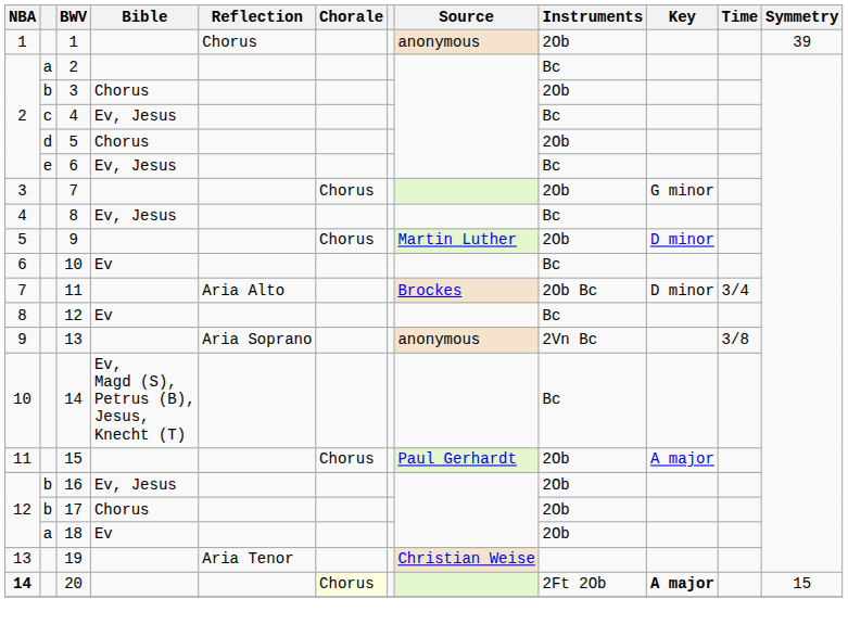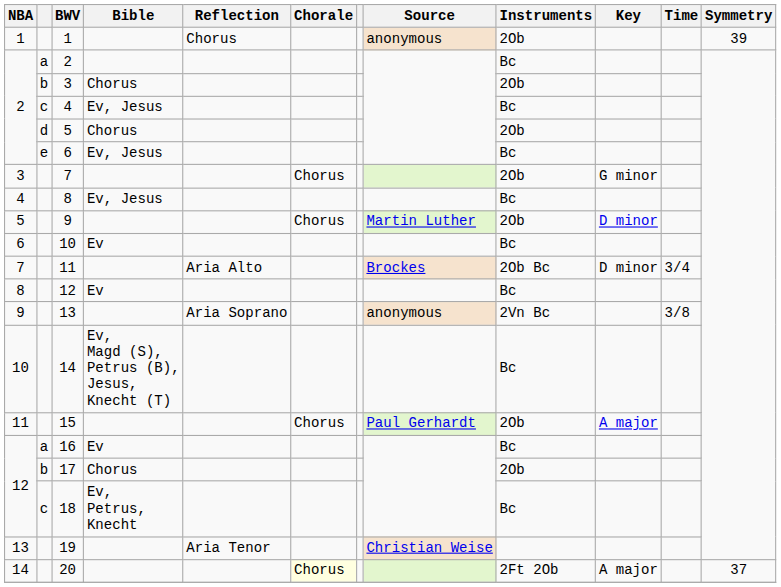16 | column 2: b -> a
16 | Bible: Ev, Jesus -> Ev
16 | Instruments: 2Ob -> Bc
18 | column 2: a -> c
18 | Bible: Ev -> Ev, Petrus, Knecht
18 | Instruments: 2Ob -> Bc
20 | NBA: bold -> normal
20 | Key: bold -> normal
20 | Symmetry: 15 -> 37
